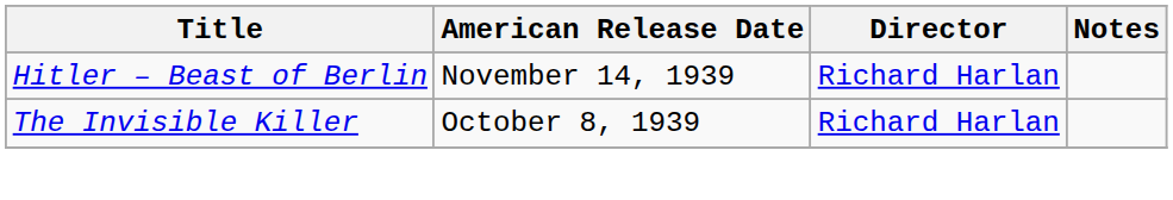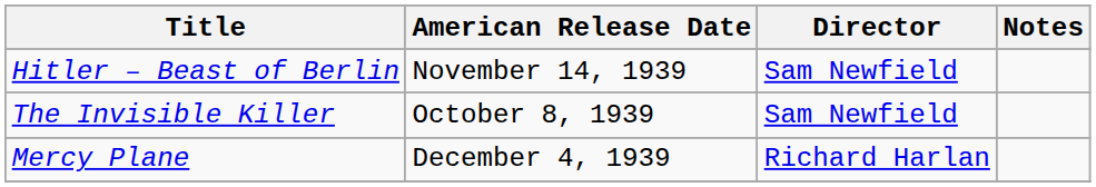Hitler – Beast of Berlin | Director: Richard Harlan -> Sam Newfield
The Invisible Killer | Director: Richard Harlan -> Sam Newfield
+ row: Mercy Plane | December 4, 1939 | Richard Harlan
